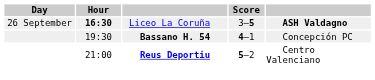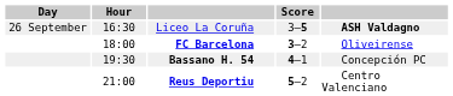Liceo La Coruña | Hour: bold -> normal
+ row: 18:00 | FC Barcelona | 3–2 | Oliveirense
